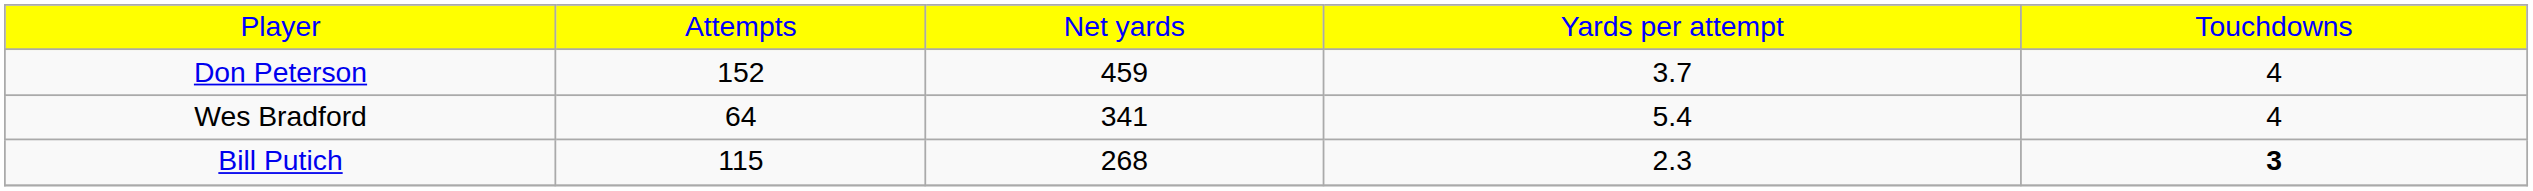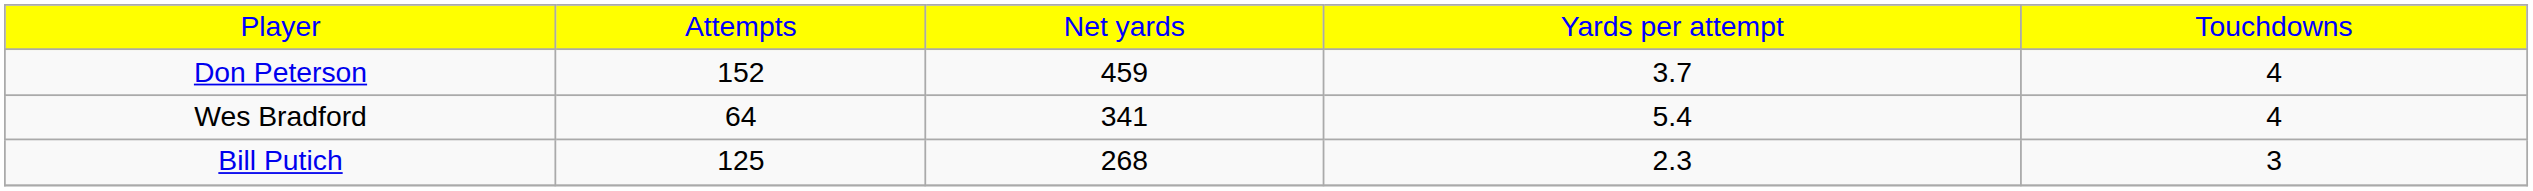Bill Putich | column 2: 115 -> 125
Bill Putich | column 5: bold -> normal
